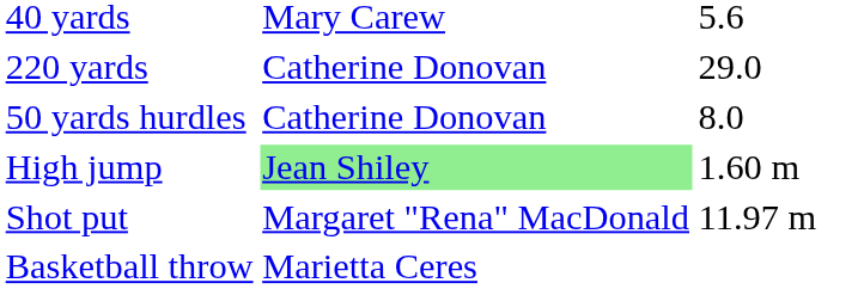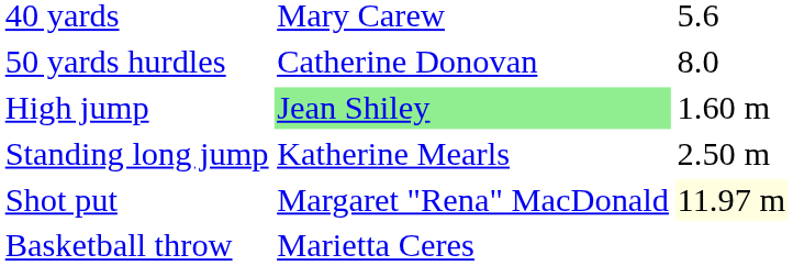- row: 220 yards | Catherine Donovan | 29.0
+ row: Standing long jump | Katherine Mearls | 2.50 m
Shot put | column 3: no background -> lightyellow background
